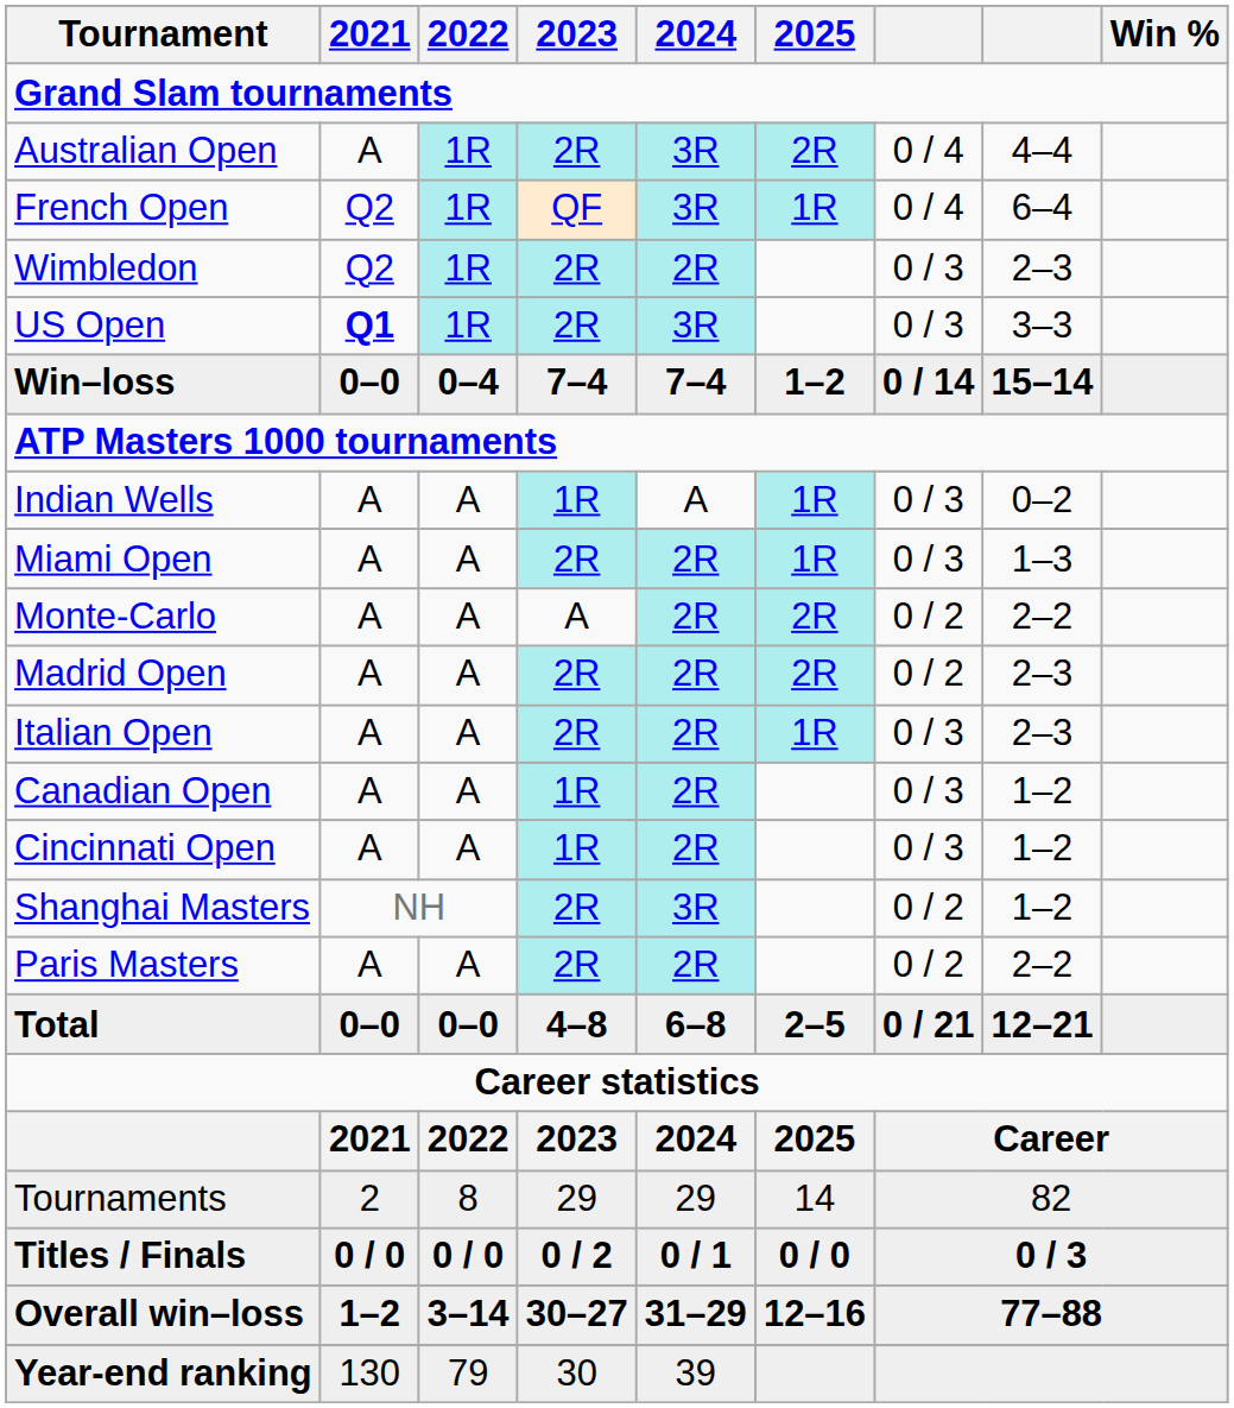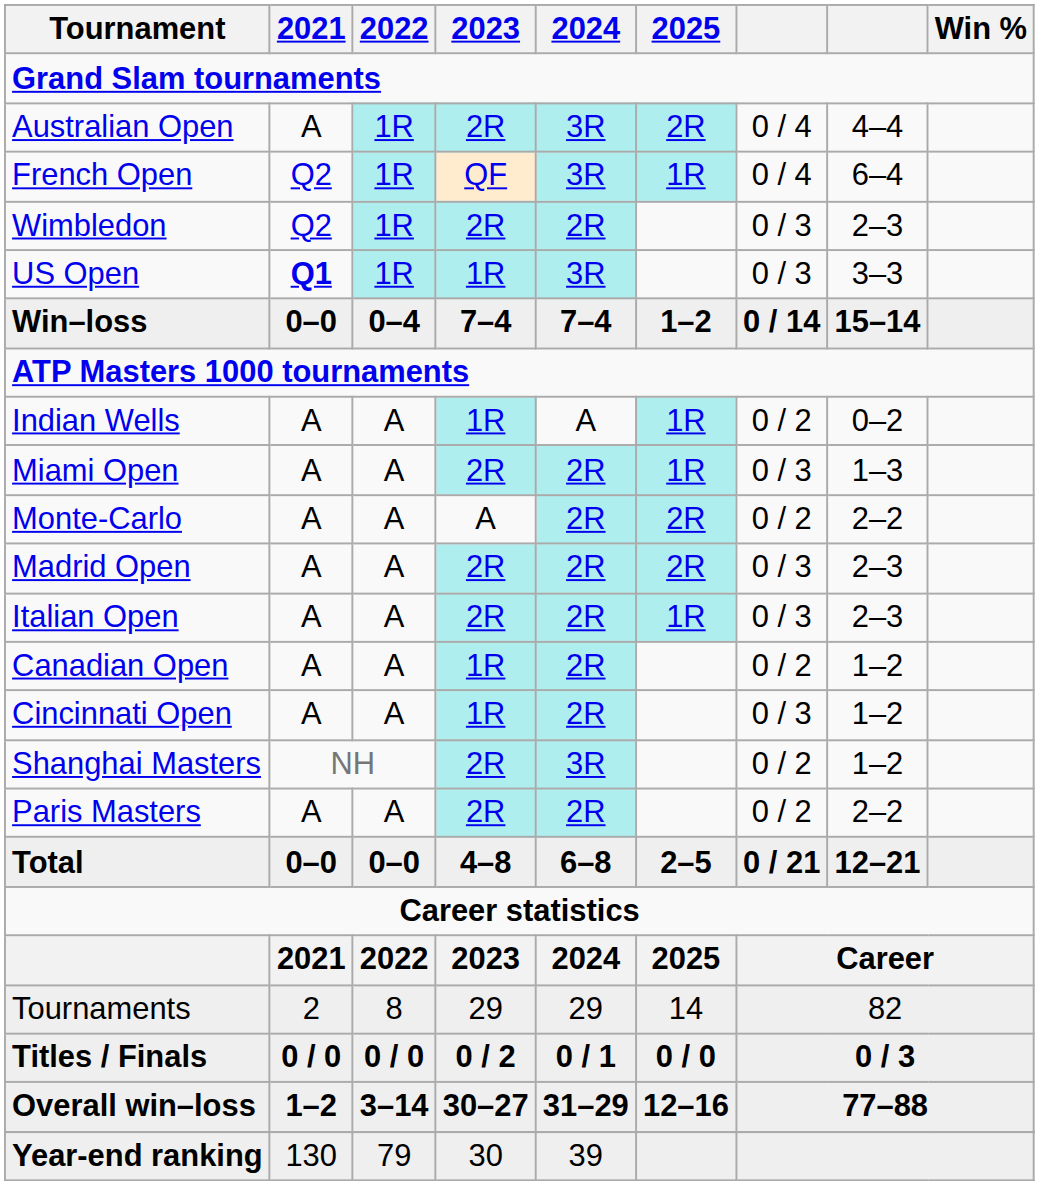US Open | 2023: 2R -> 1R
Indian Wells | column 7: 0 / 3 -> 0 / 2
Madrid Open | column 7: 0 / 2 -> 0 / 3
Canadian Open | column 7: 0 / 3 -> 0 / 2
